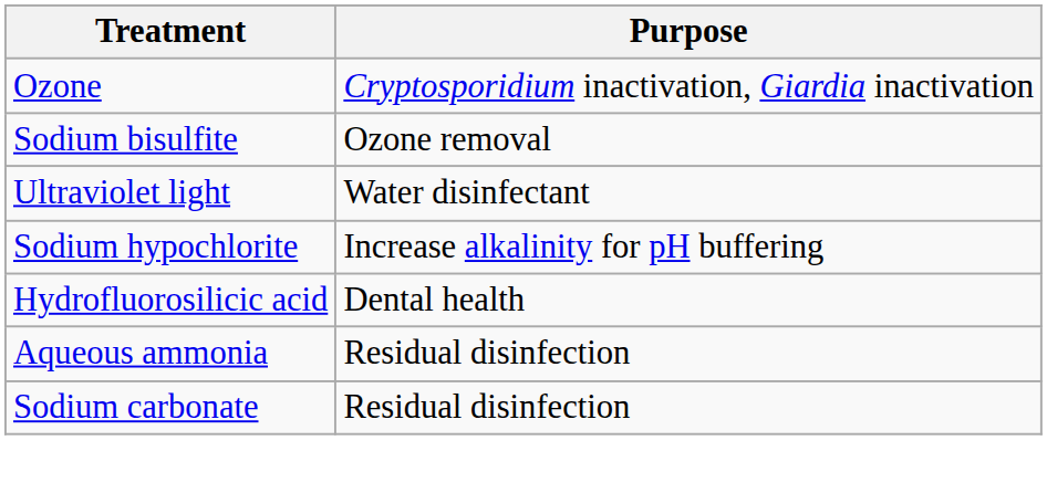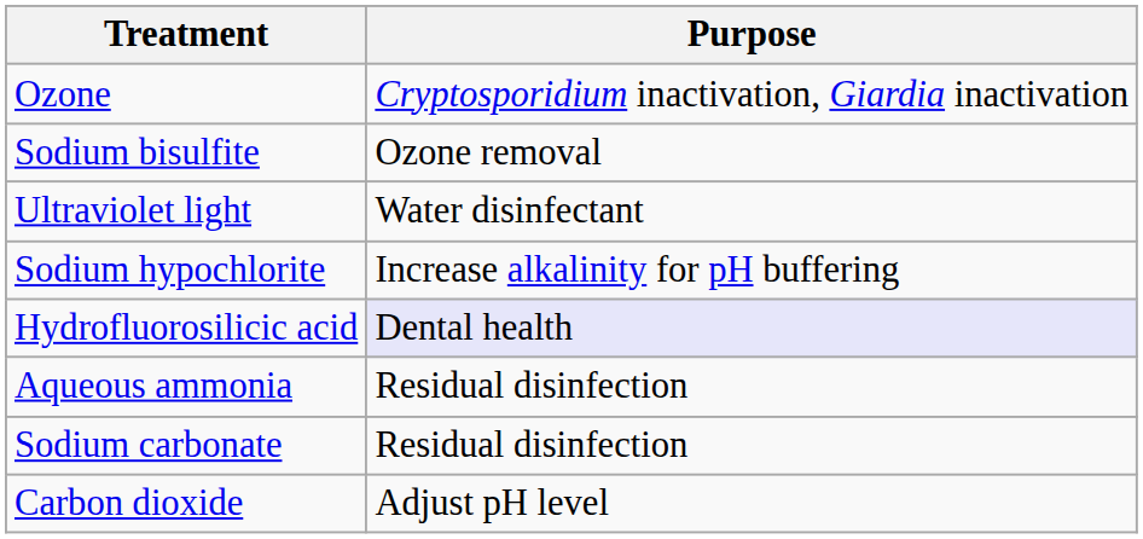Hydrofluorosilicic acid | Purpose: no background -> lavender background
+ row: Carbon dioxide | Adjust pH level
